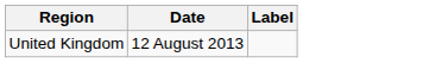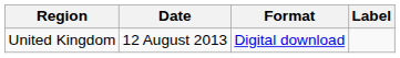+ column: Format | Digital download
